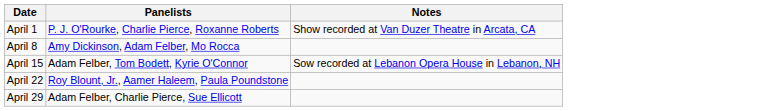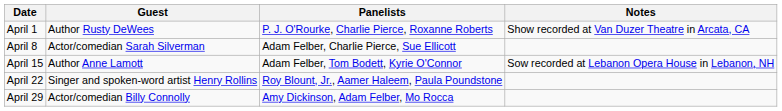+ column: Guest | Author Rusty DeWees | Actor/comedian Sarah Silverman | Author Anne Lamott | Singer and spoken-word artist Henry Rollins | Actor/comedian Billy Connolly
April 8 | Panelists: Amy Dickinson, Adam Felber, Mo Rocca -> Adam Felber, Charlie Pierce, Sue Ellicott
April 29 | Panelists: Adam Felber, Charlie Pierce, Sue Ellicott -> Amy Dickinson, Adam Felber, Mo Rocca
